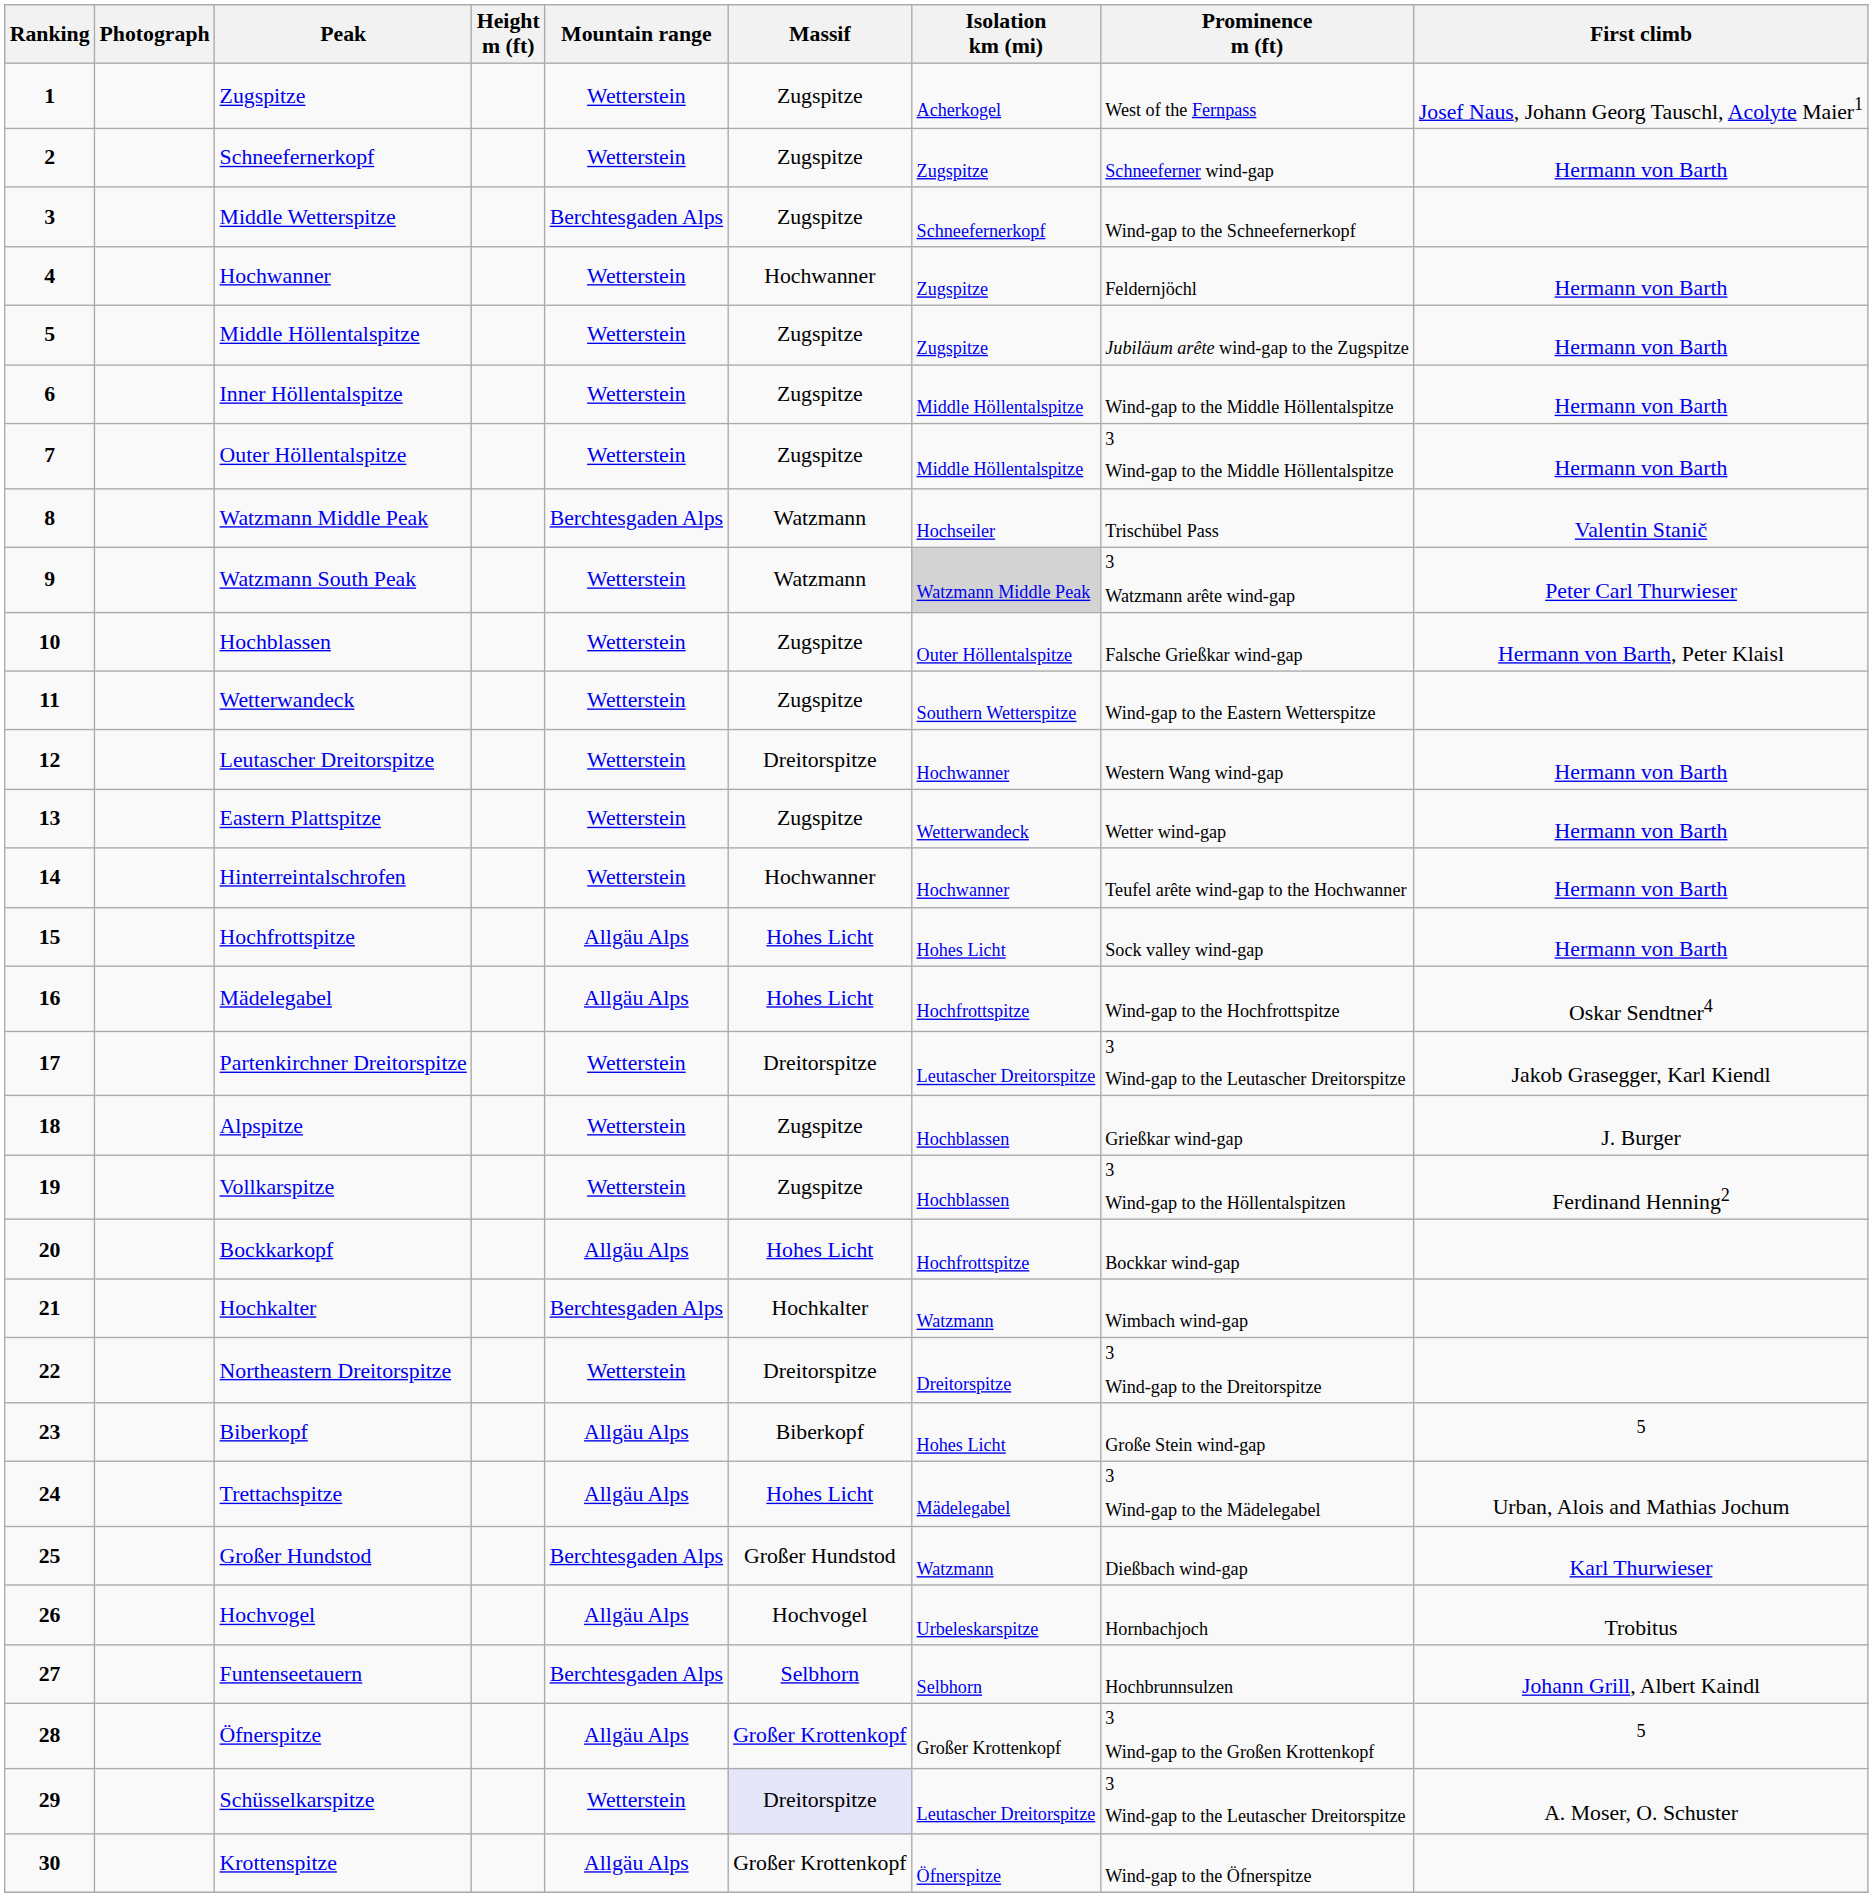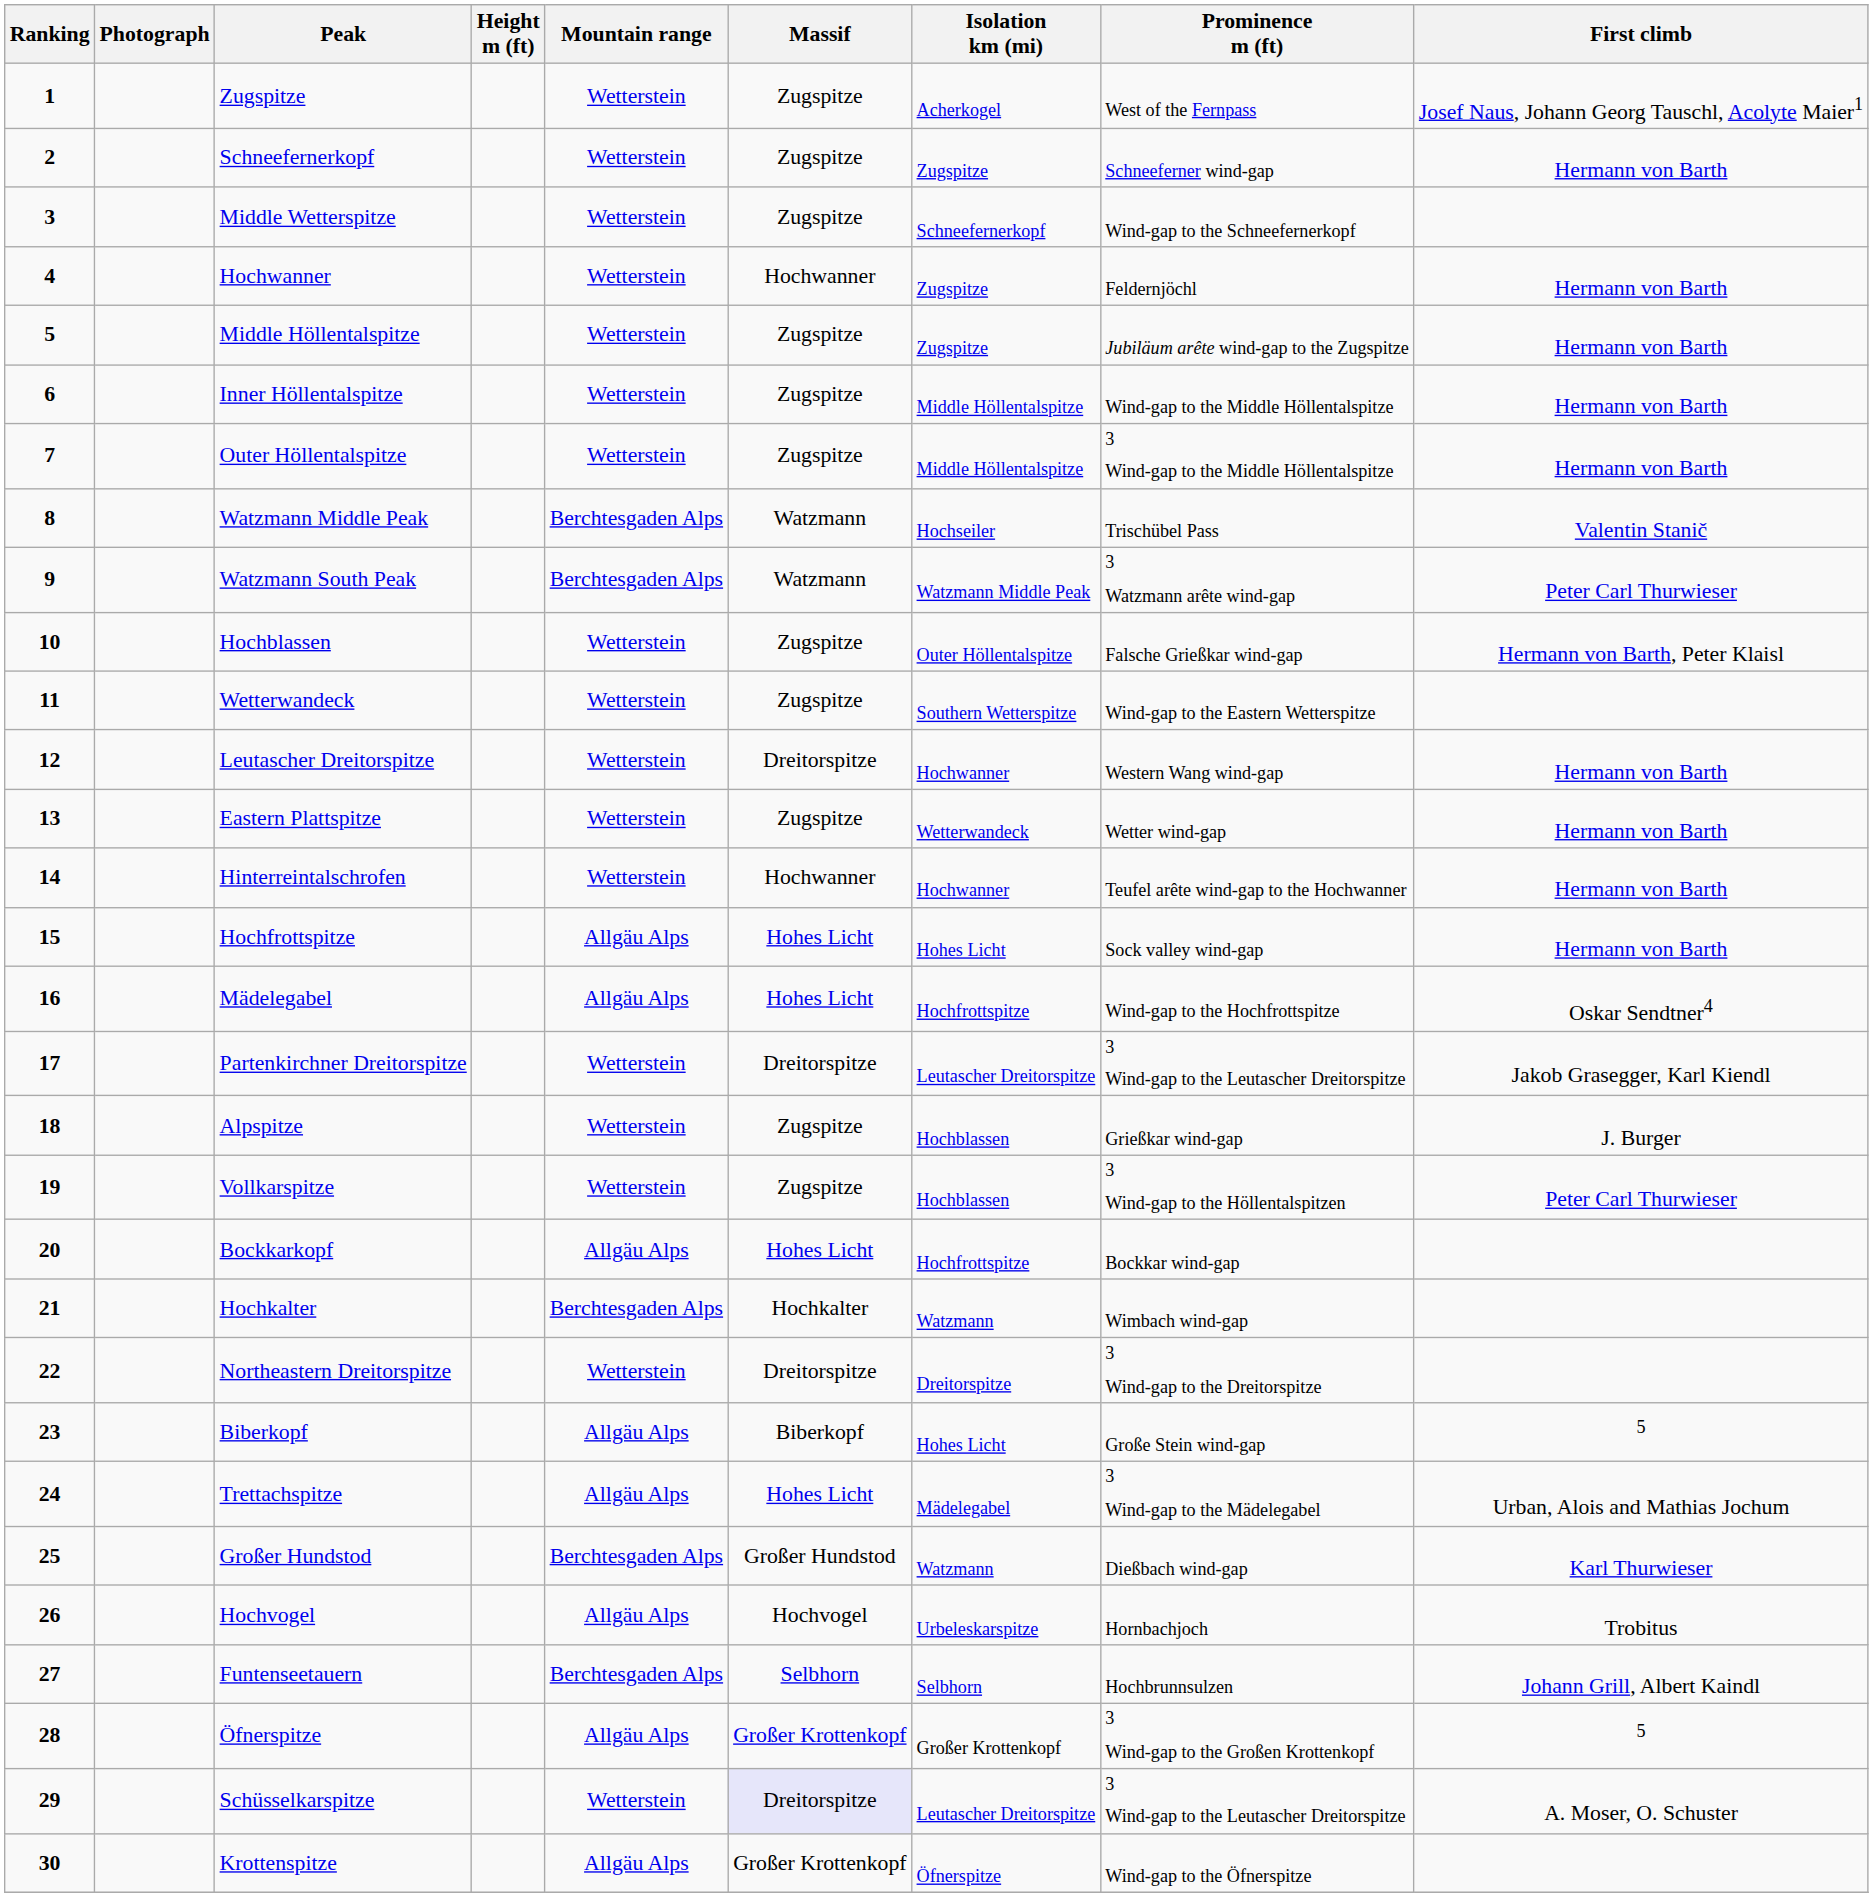Middle Wetterspitze | Mountain range: Berchtesgaden Alps -> Wetterstein
Watzmann South Peak | Mountain range: Wetterstein -> Berchtesgaden Alps
Watzmann South Peak | Isolation km (mi): lightgrey background -> no background
Vollkarspitze | First climb: Ferdinand Henning2 -> Peter Carl Thurwieser
